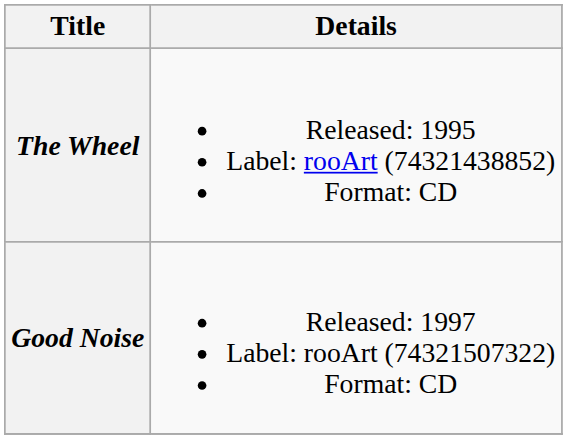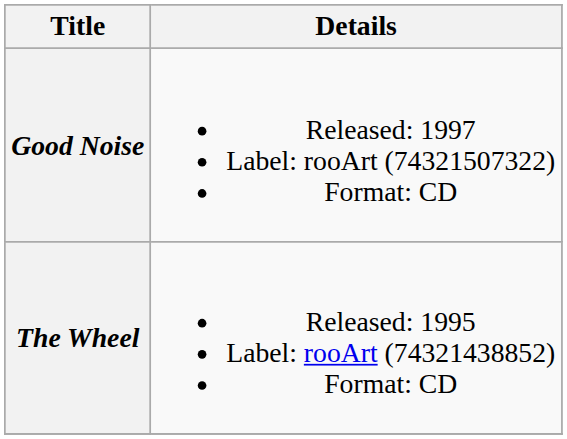rows swapped: The Wheel <-> Good Noise
